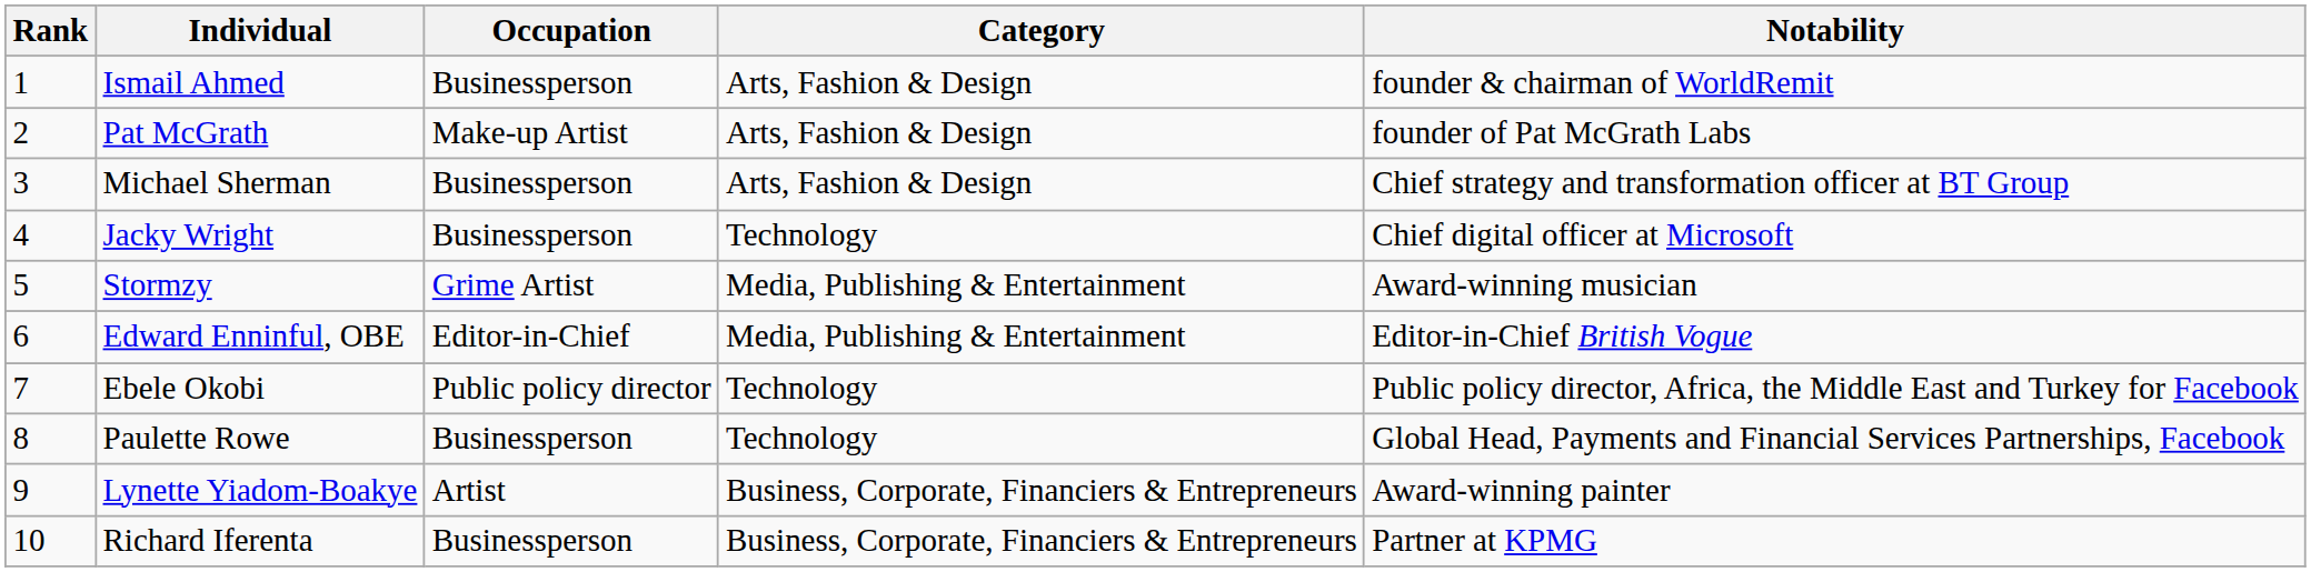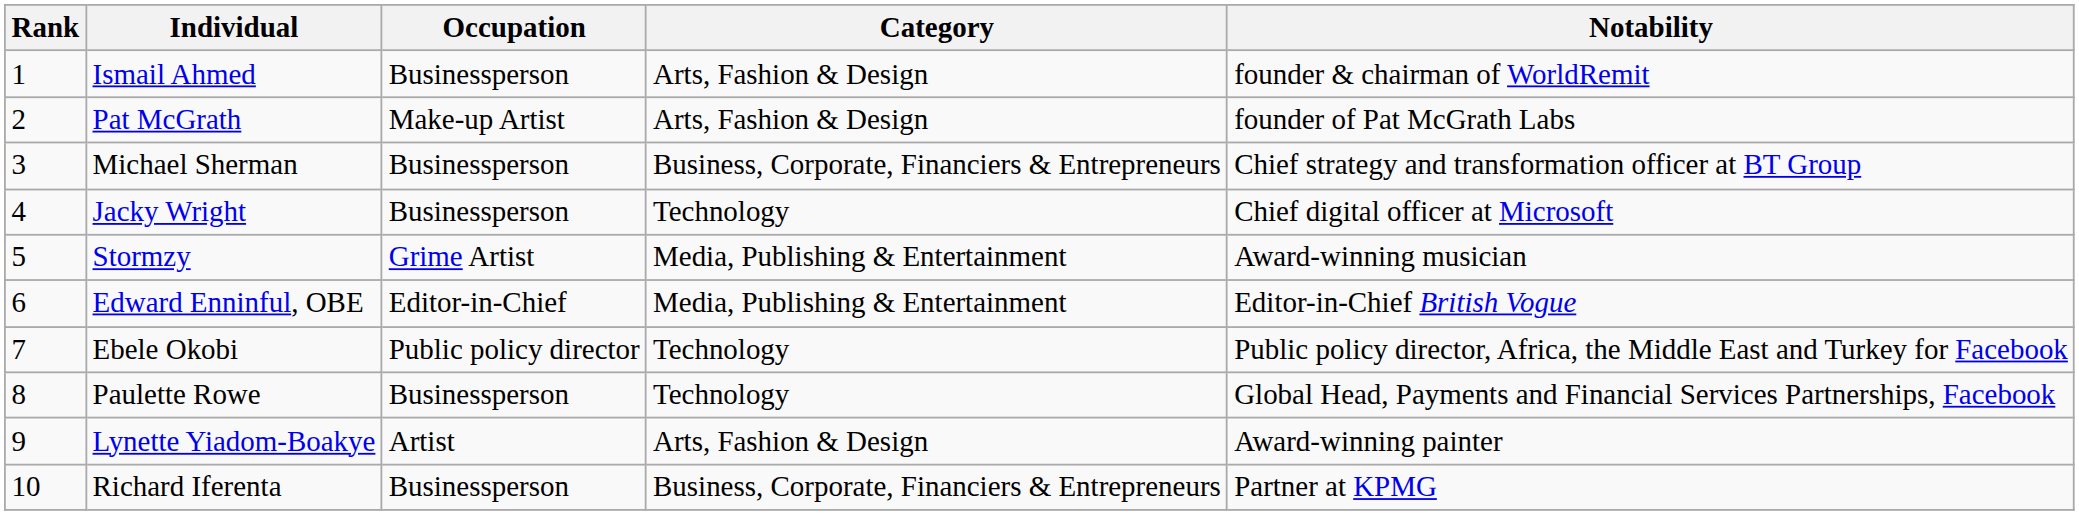Michael Sherman | Category: Arts, Fashion & Design -> Business, Corporate, Financiers & Entrepreneurs
Lynette Yiadom-Boakye | Category: Business, Corporate, Financiers & Entrepreneurs -> Arts, Fashion & Design
